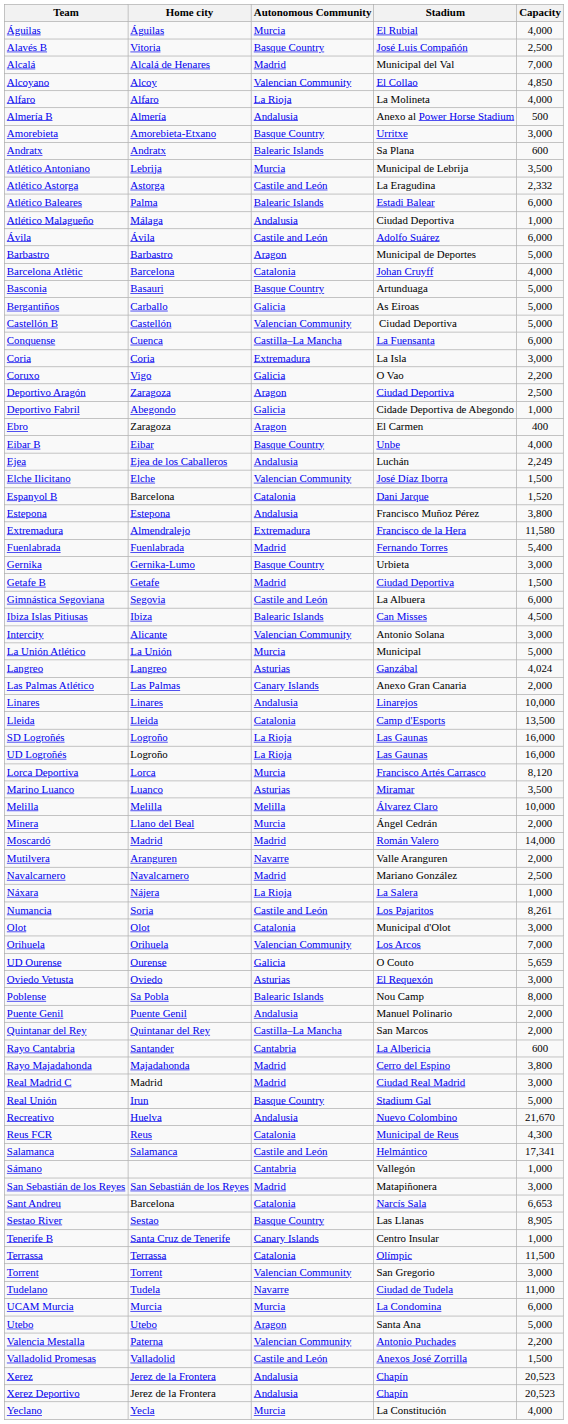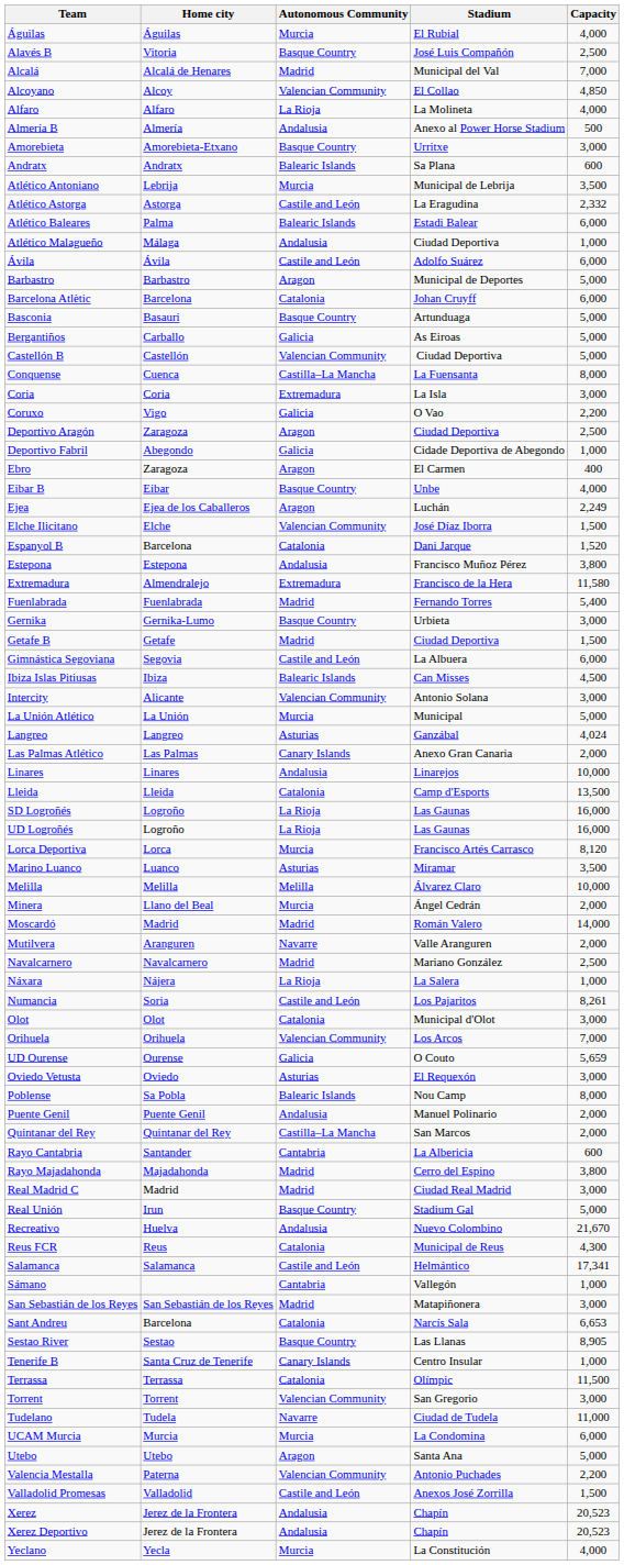Barcelona Atlètic | Capacity: 4,000 -> 6,000
Conquense | Capacity: 6,000 -> 8,000
Ejea | Autonomous Community: Andalusia -> Aragon
